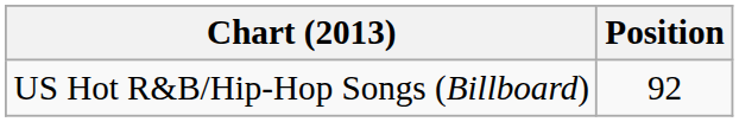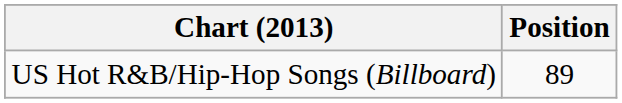US Hot R&B/Hip-Hop Songs (Billboard) | Position: 92 -> 89
